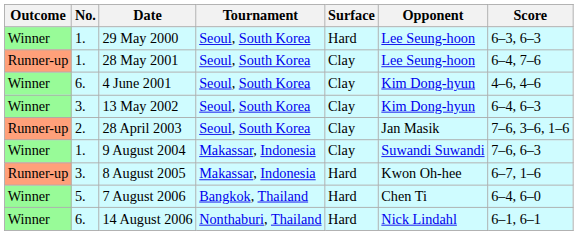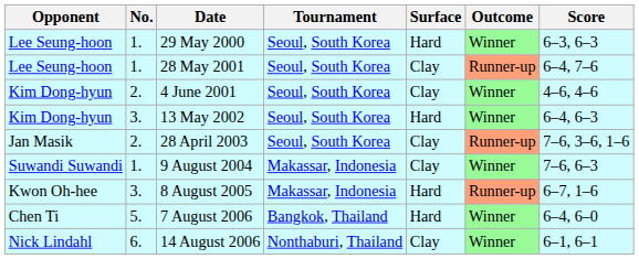columns swapped: Outcome <-> Opponent
4 June 2001 | No.: 6. -> 2.
13 May 2002 | Surface: Clay -> Hard
14 August 2006 | Surface: Hard -> Clay
